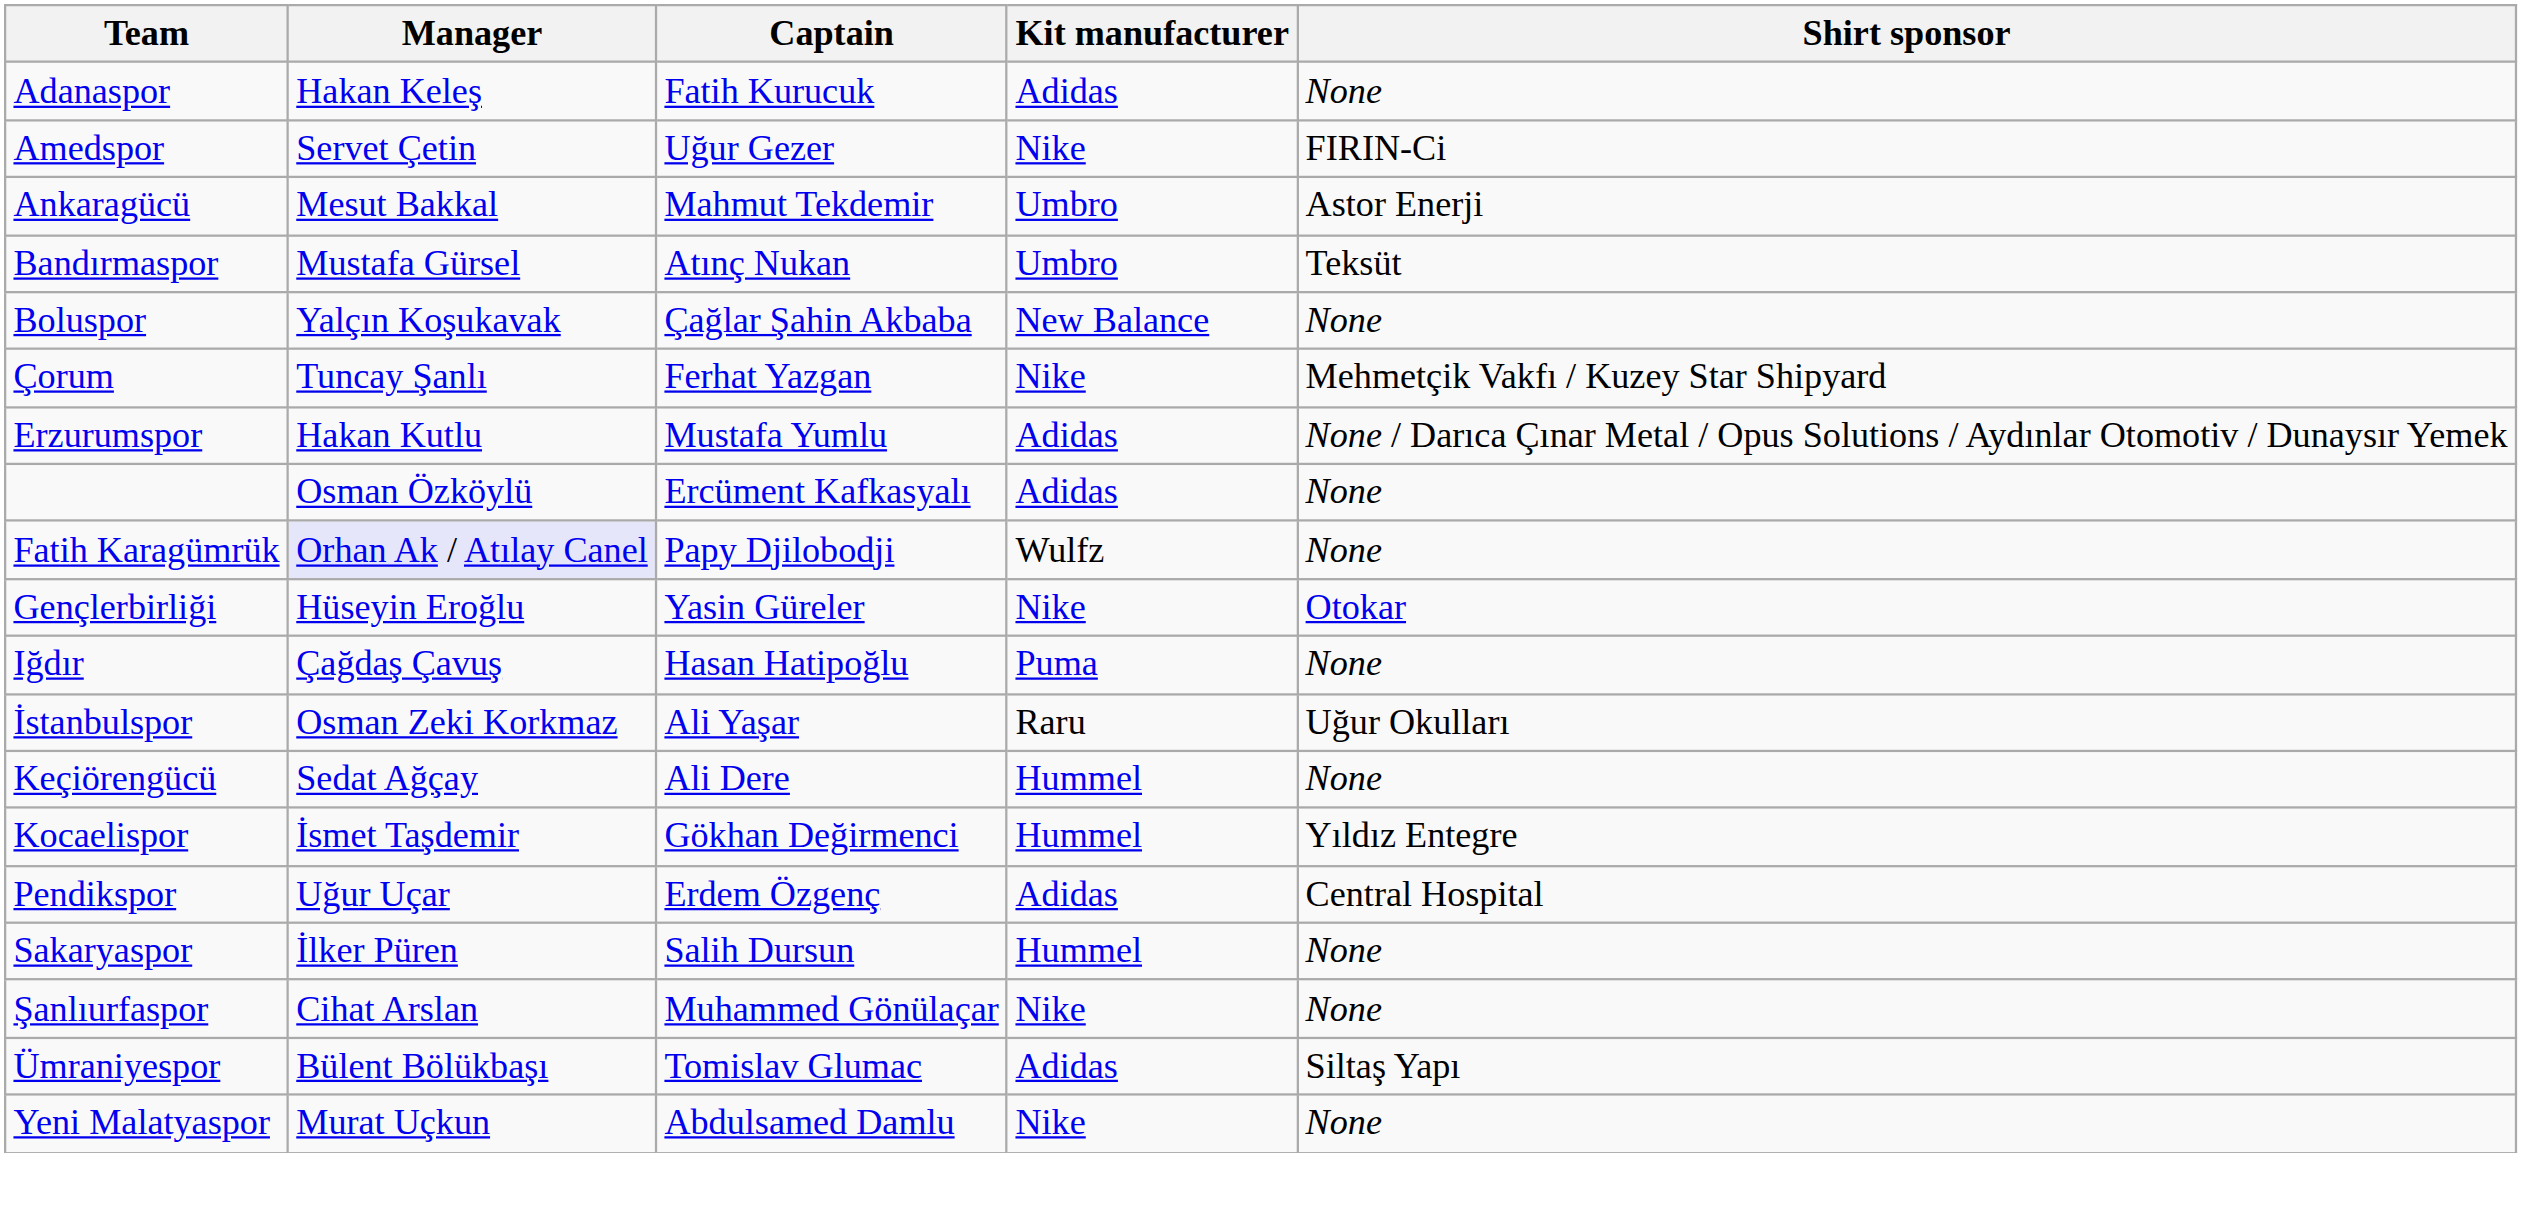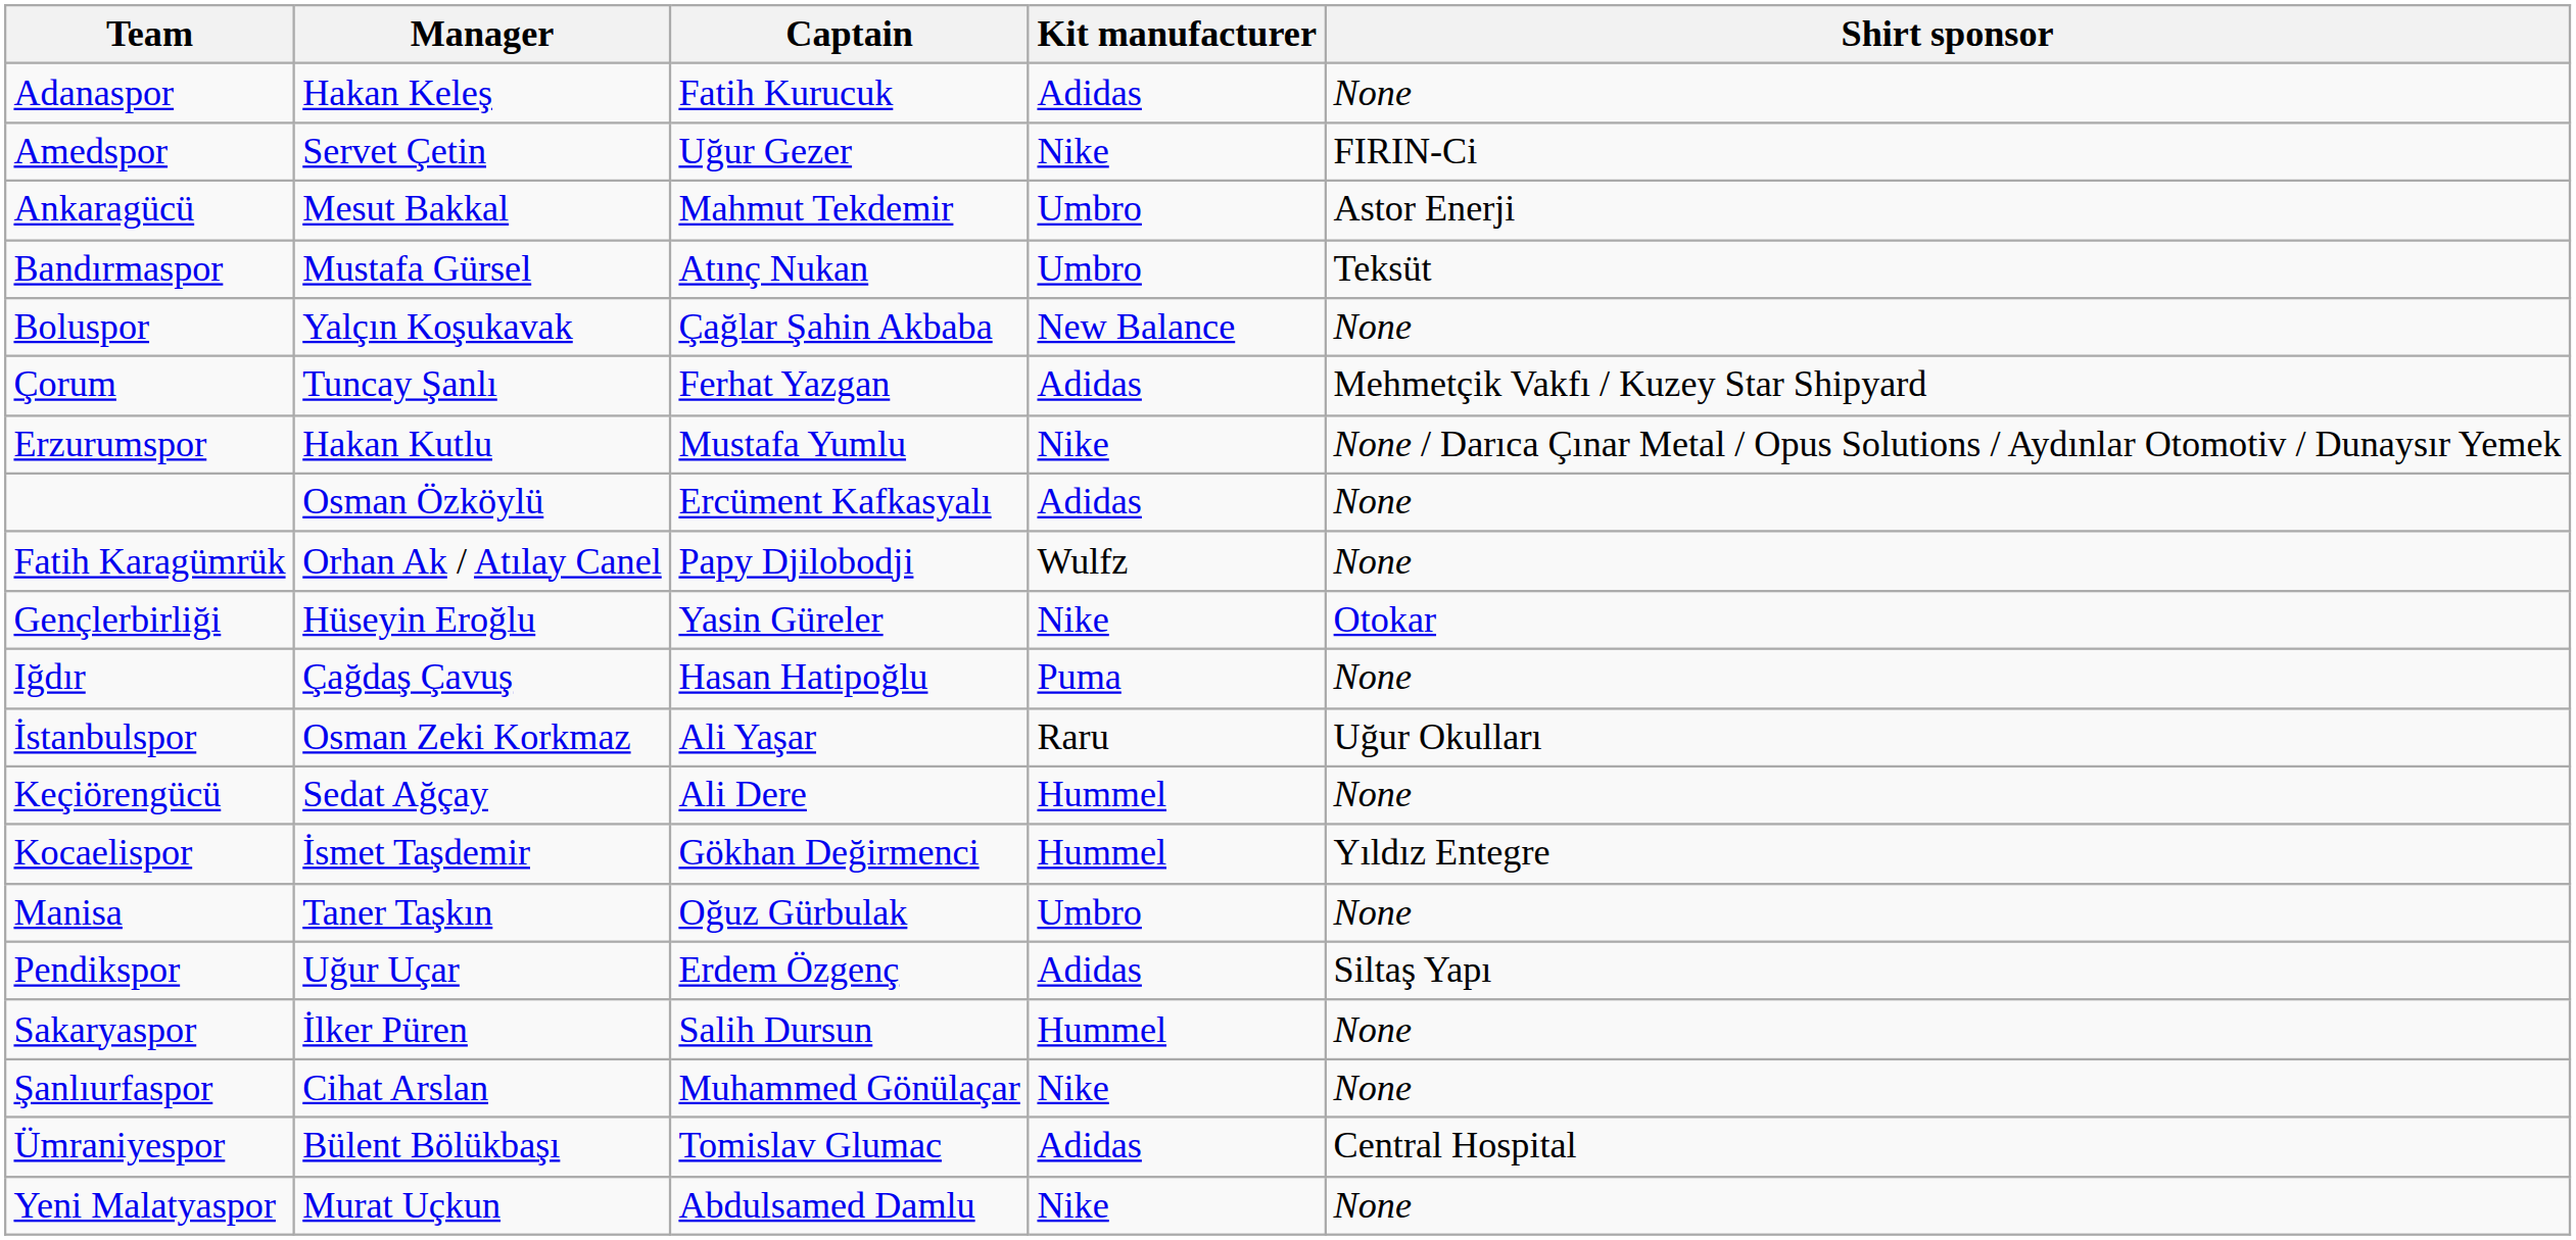Çorum | Kit manufacturer: Nike -> Adidas
Erzurumspor | Kit manufacturer: Adidas -> Nike
Fatih Karagümrük | Manager: lavender background -> no background
+ row: Manisa | Taner Taşkın | Oğuz Gürbulak | Umbro | None
Pendikspor | Shirt sponsor: Central Hospital -> Siltaş Yapı
Ümraniyespor | Shirt sponsor: Siltaş Yapı -> Central Hospital
